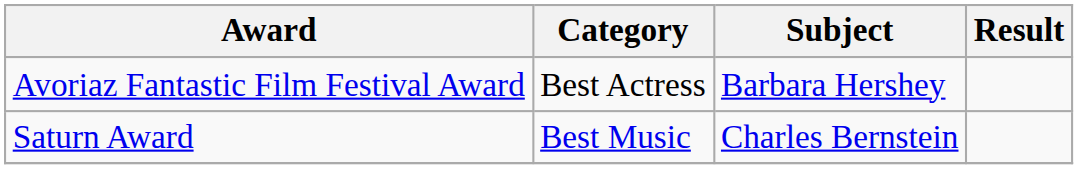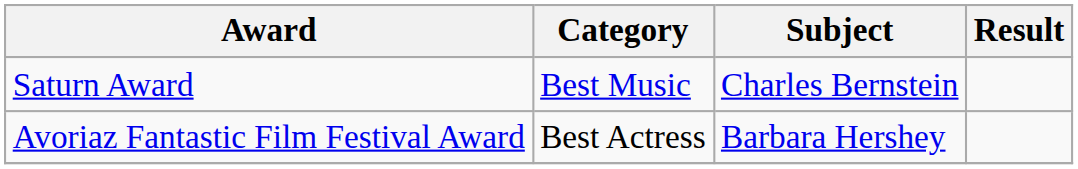rows swapped: Avoriaz Fantastic Film Festival Award <-> Saturn Award
